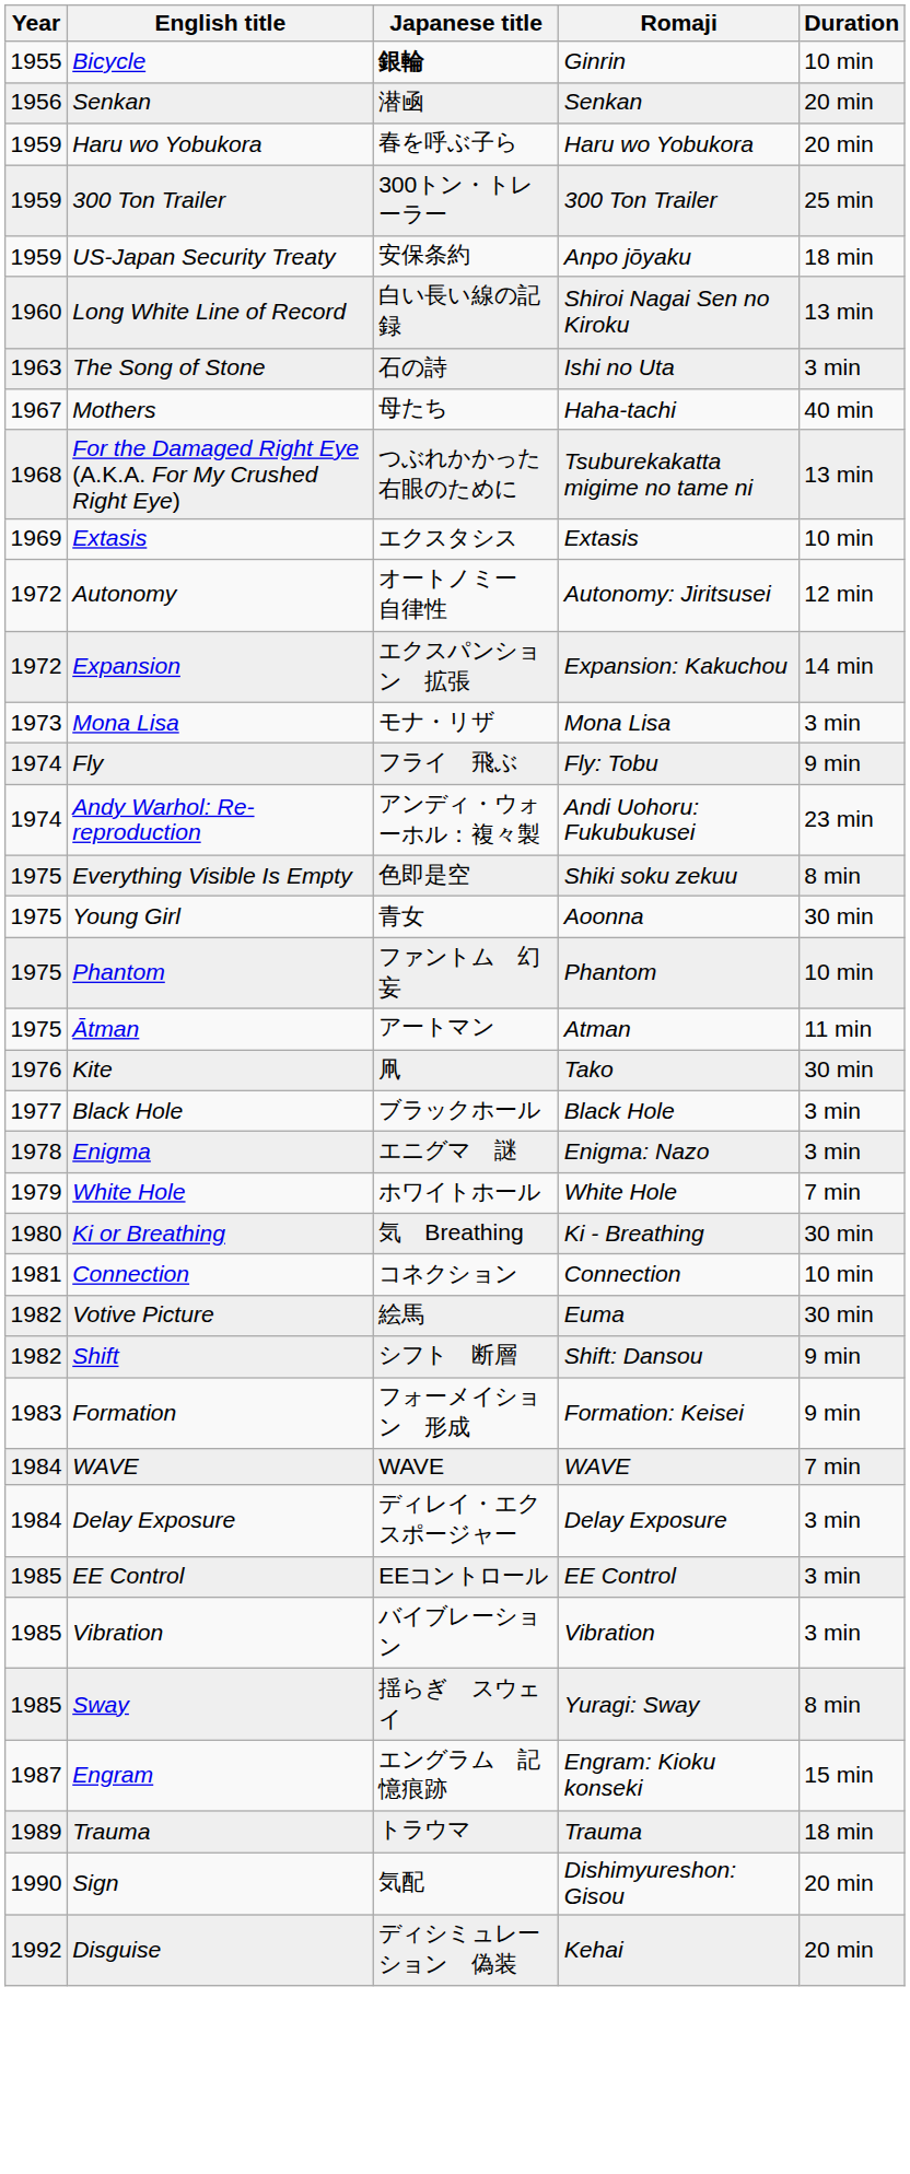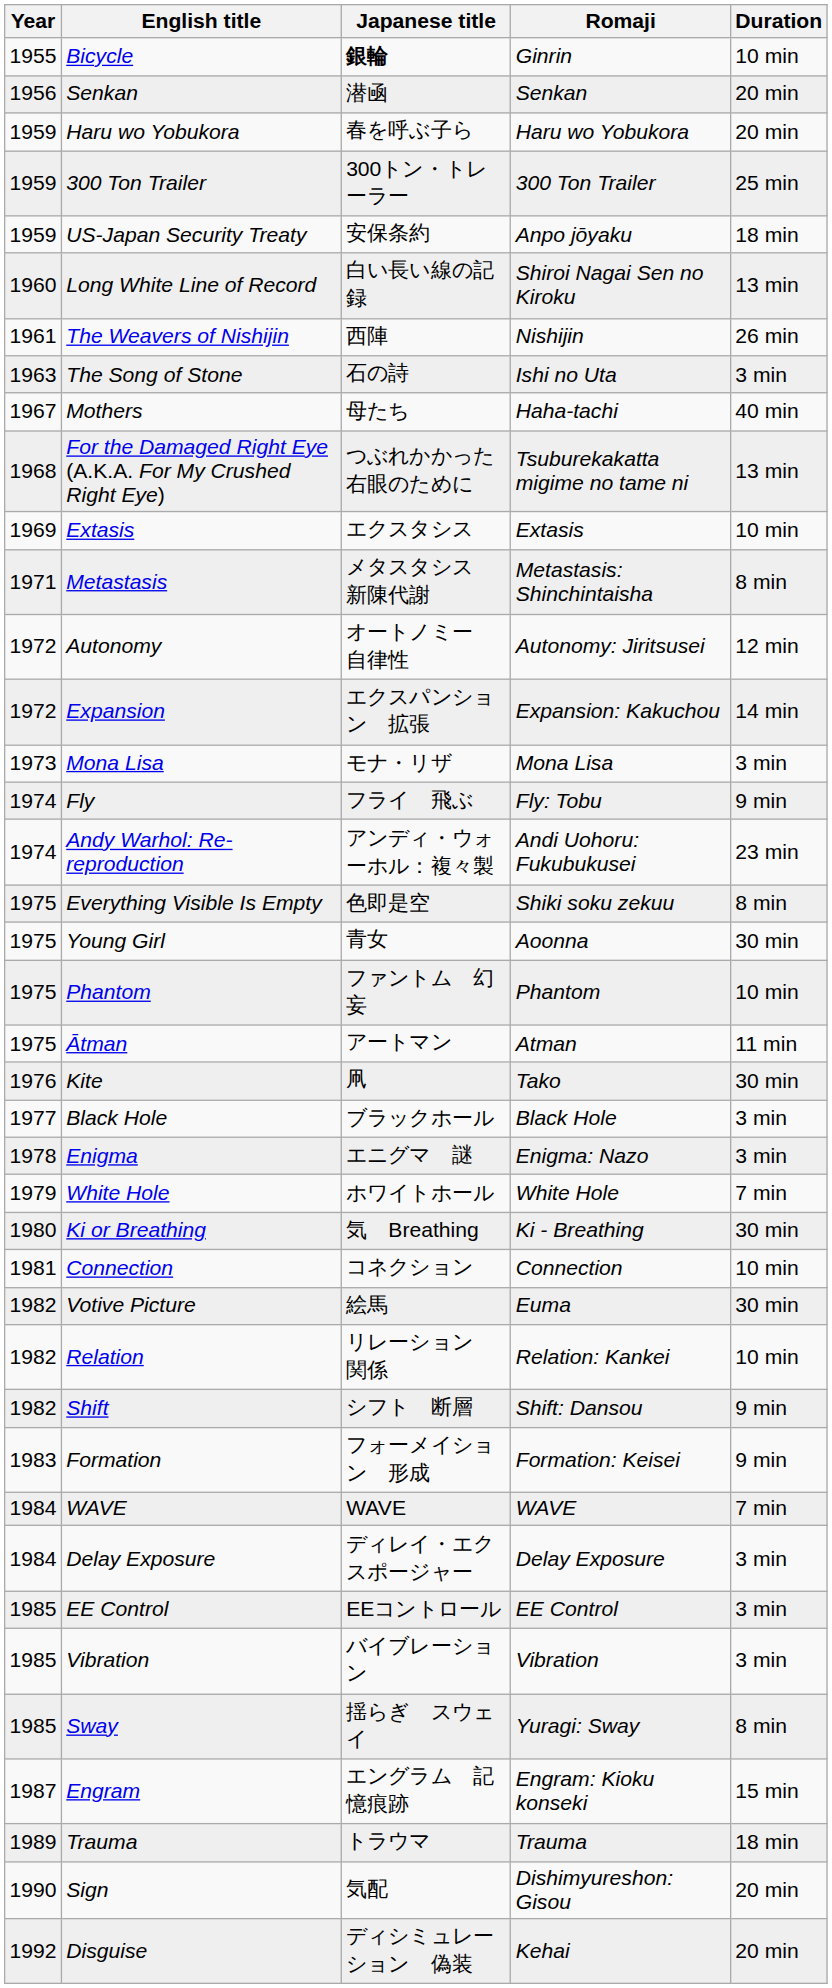+ row: 1961 | The Weavers of Nishijin | 西陣 | Nishijin | 26 min
+ row: 1971 | Metastasis | メタスタシス 新陳代謝 | Metastasis: Shinchintaisha | 8 min
+ row: 1982 | Relation | リレーション 関係 | Relation: Kankei | 10 min
